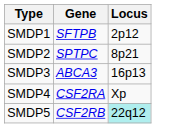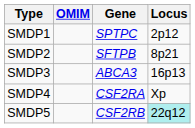+ column: OMIM
SMDP1 | Gene: SFTPB -> SPTPC
SMDP2 | Gene: SPTPC -> SFTPB
